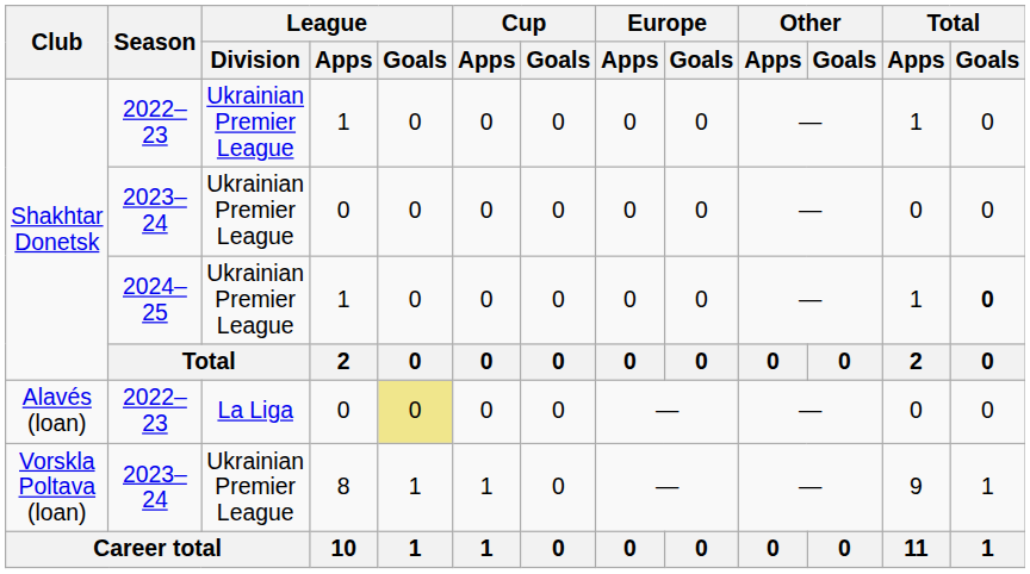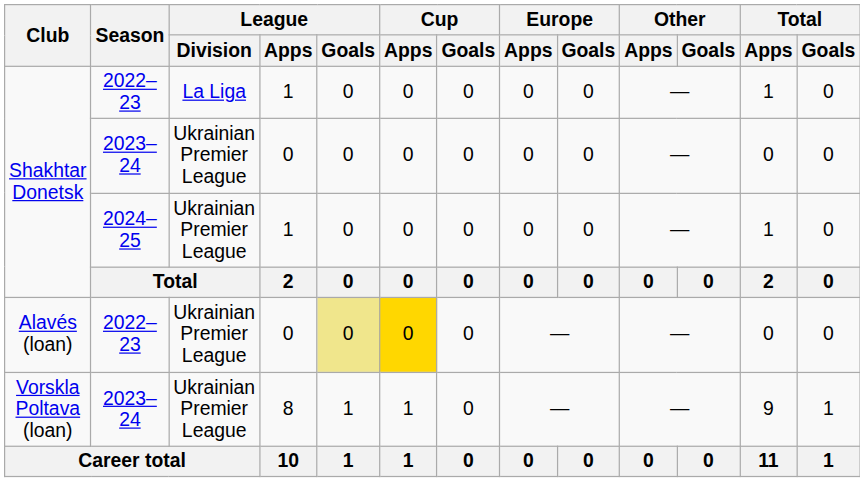Shakhtar Donetsk / 2022–23 | League / Division: Ukrainian Premier League -> La Liga
Shakhtar Donetsk / 2024–25 | Total / Goals: bold -> normal
Alavés (loan) | League / Division: La Liga -> Ukrainian Premier League
Alavés (loan) | Cup / Apps: no background -> gold background
